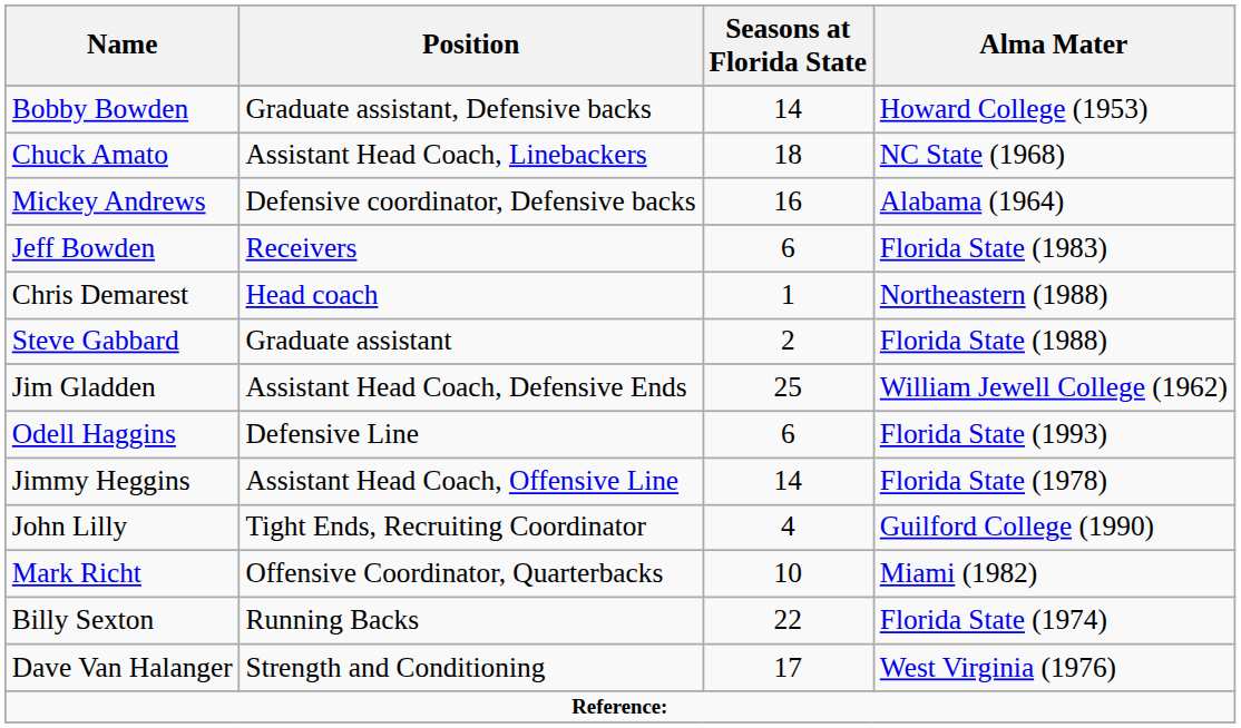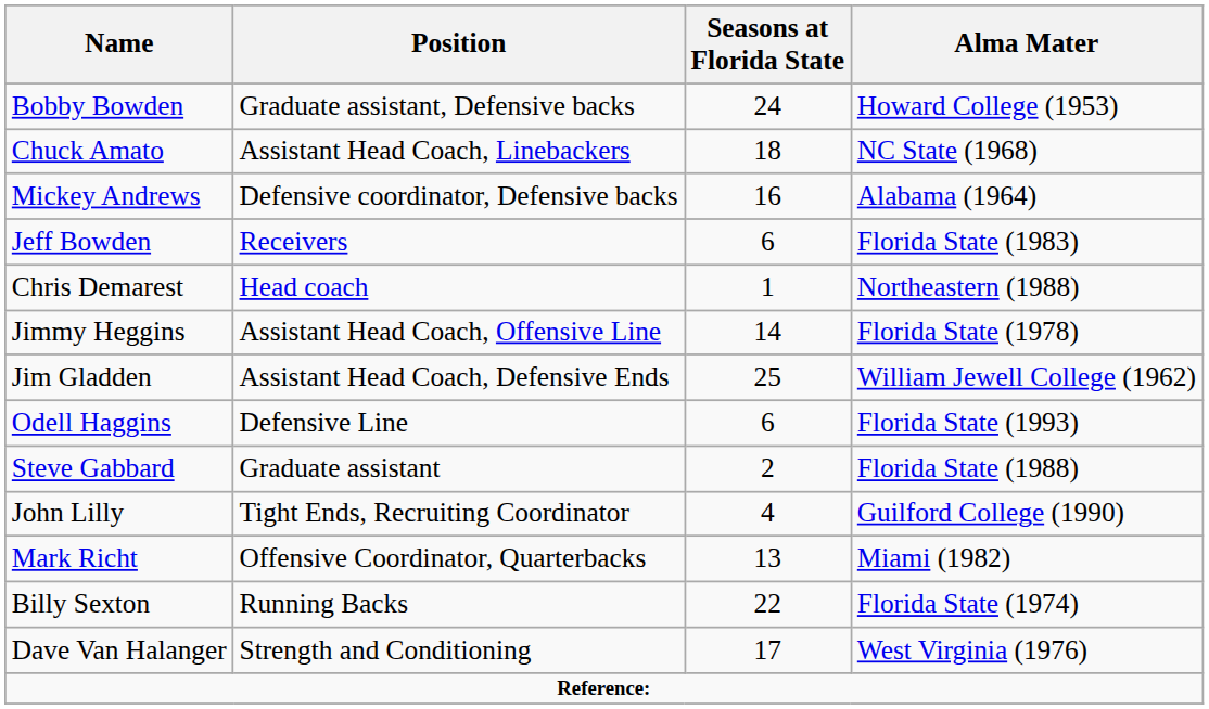Bobby Bowden | Seasons at Florida State: 14 -> 24
rows swapped: Steve Gabbard <-> Jimmy Heggins
Mark Richt | Seasons at Florida State: 10 -> 13
